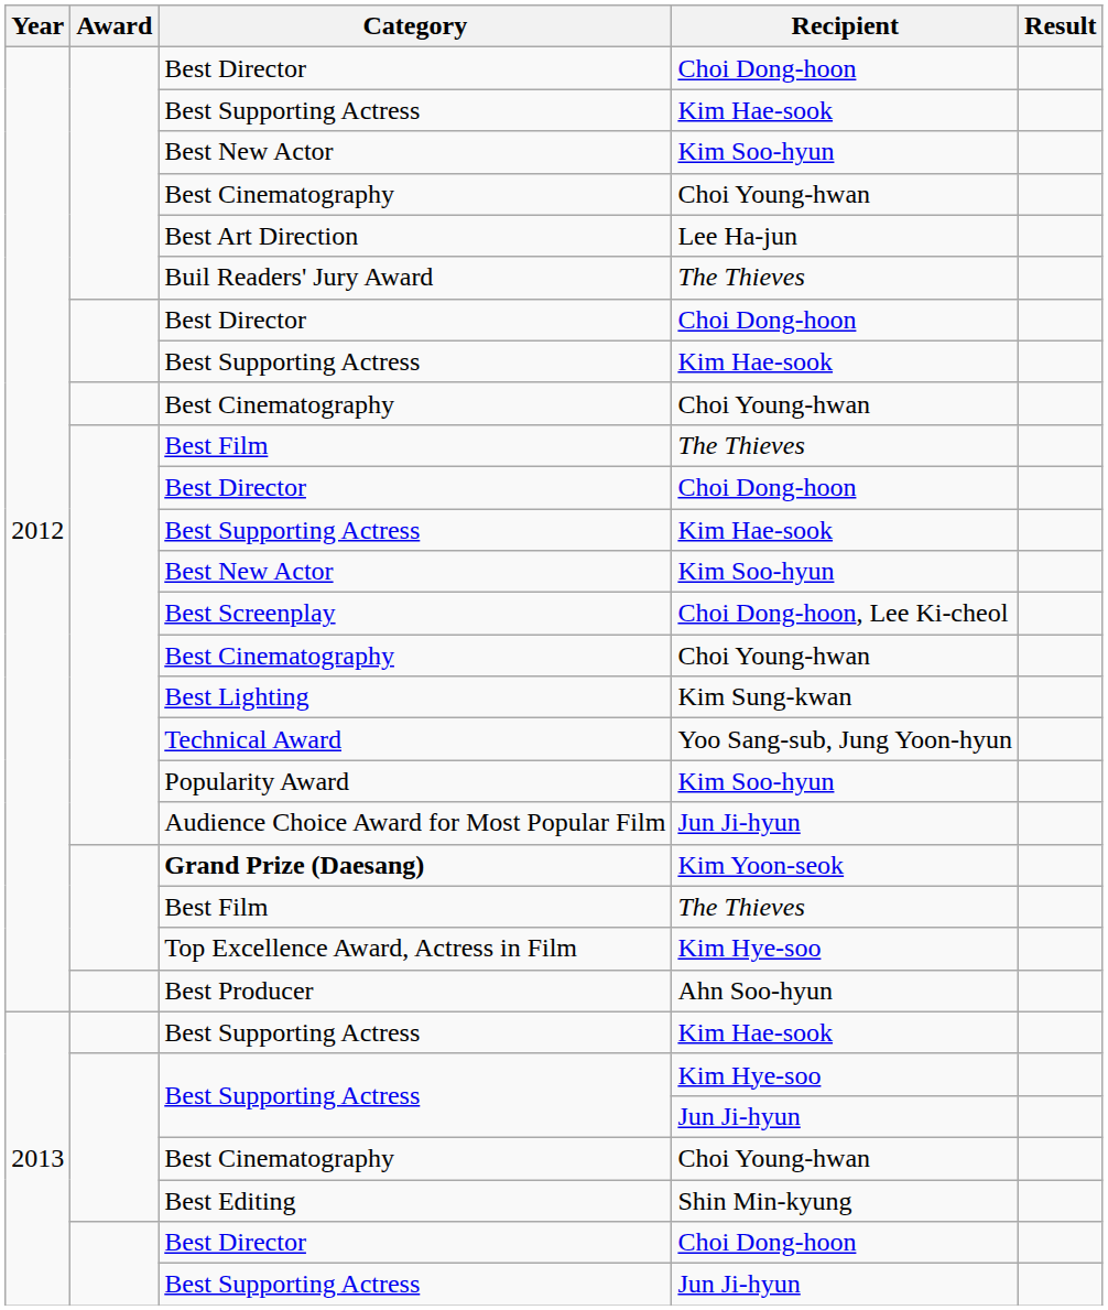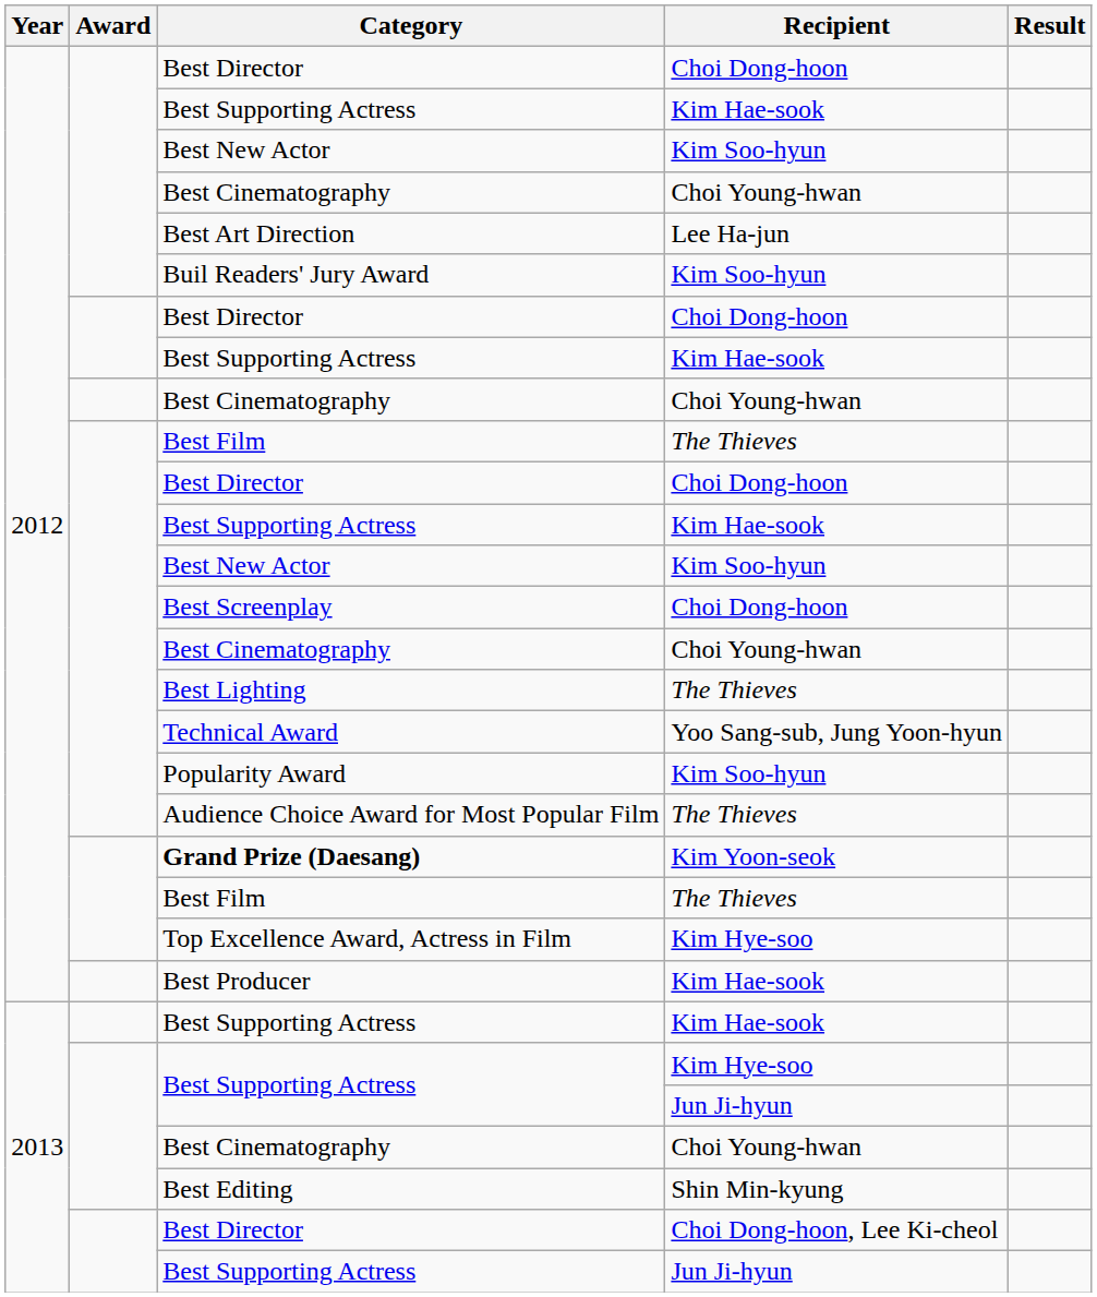Buil Readers' Jury Award | Recipient: The Thieves -> Kim Soo-hyun
Best Screenplay | Recipient: Choi Dong-hoon, Lee Ki-cheol -> Choi Dong-hoon
Best Lighting | Recipient: Kim Sung-kwan -> The Thieves
Audience Choice Award for Most Popular Film | Recipient: Jun Ji-hyun -> The Thieves
Best Producer | Recipient: Ahn Soo-hyun -> Kim Hae-sook
2013 / Best Director | Recipient: Choi Dong-hoon -> Choi Dong-hoon, Lee Ki-cheol
